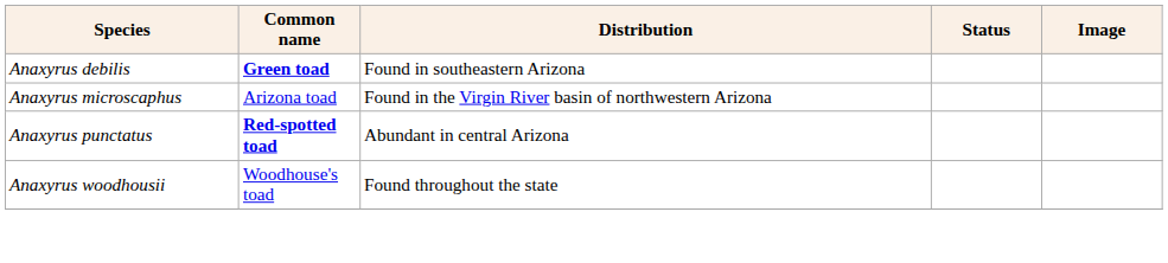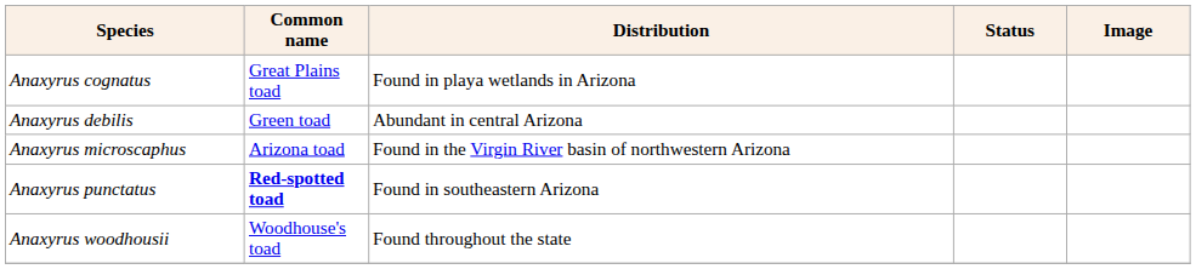+ row: Anaxyrus cognatus | Great Plains toad | Found in playa wetlands in Arizona
Anaxyrus debilis | Common name: bold -> normal
Anaxyrus debilis | Distribution: Found in southeastern Arizona -> Abundant in central Arizona
Anaxyrus punctatus | Distribution: Abundant in central Arizona -> Found in southeastern Arizona
